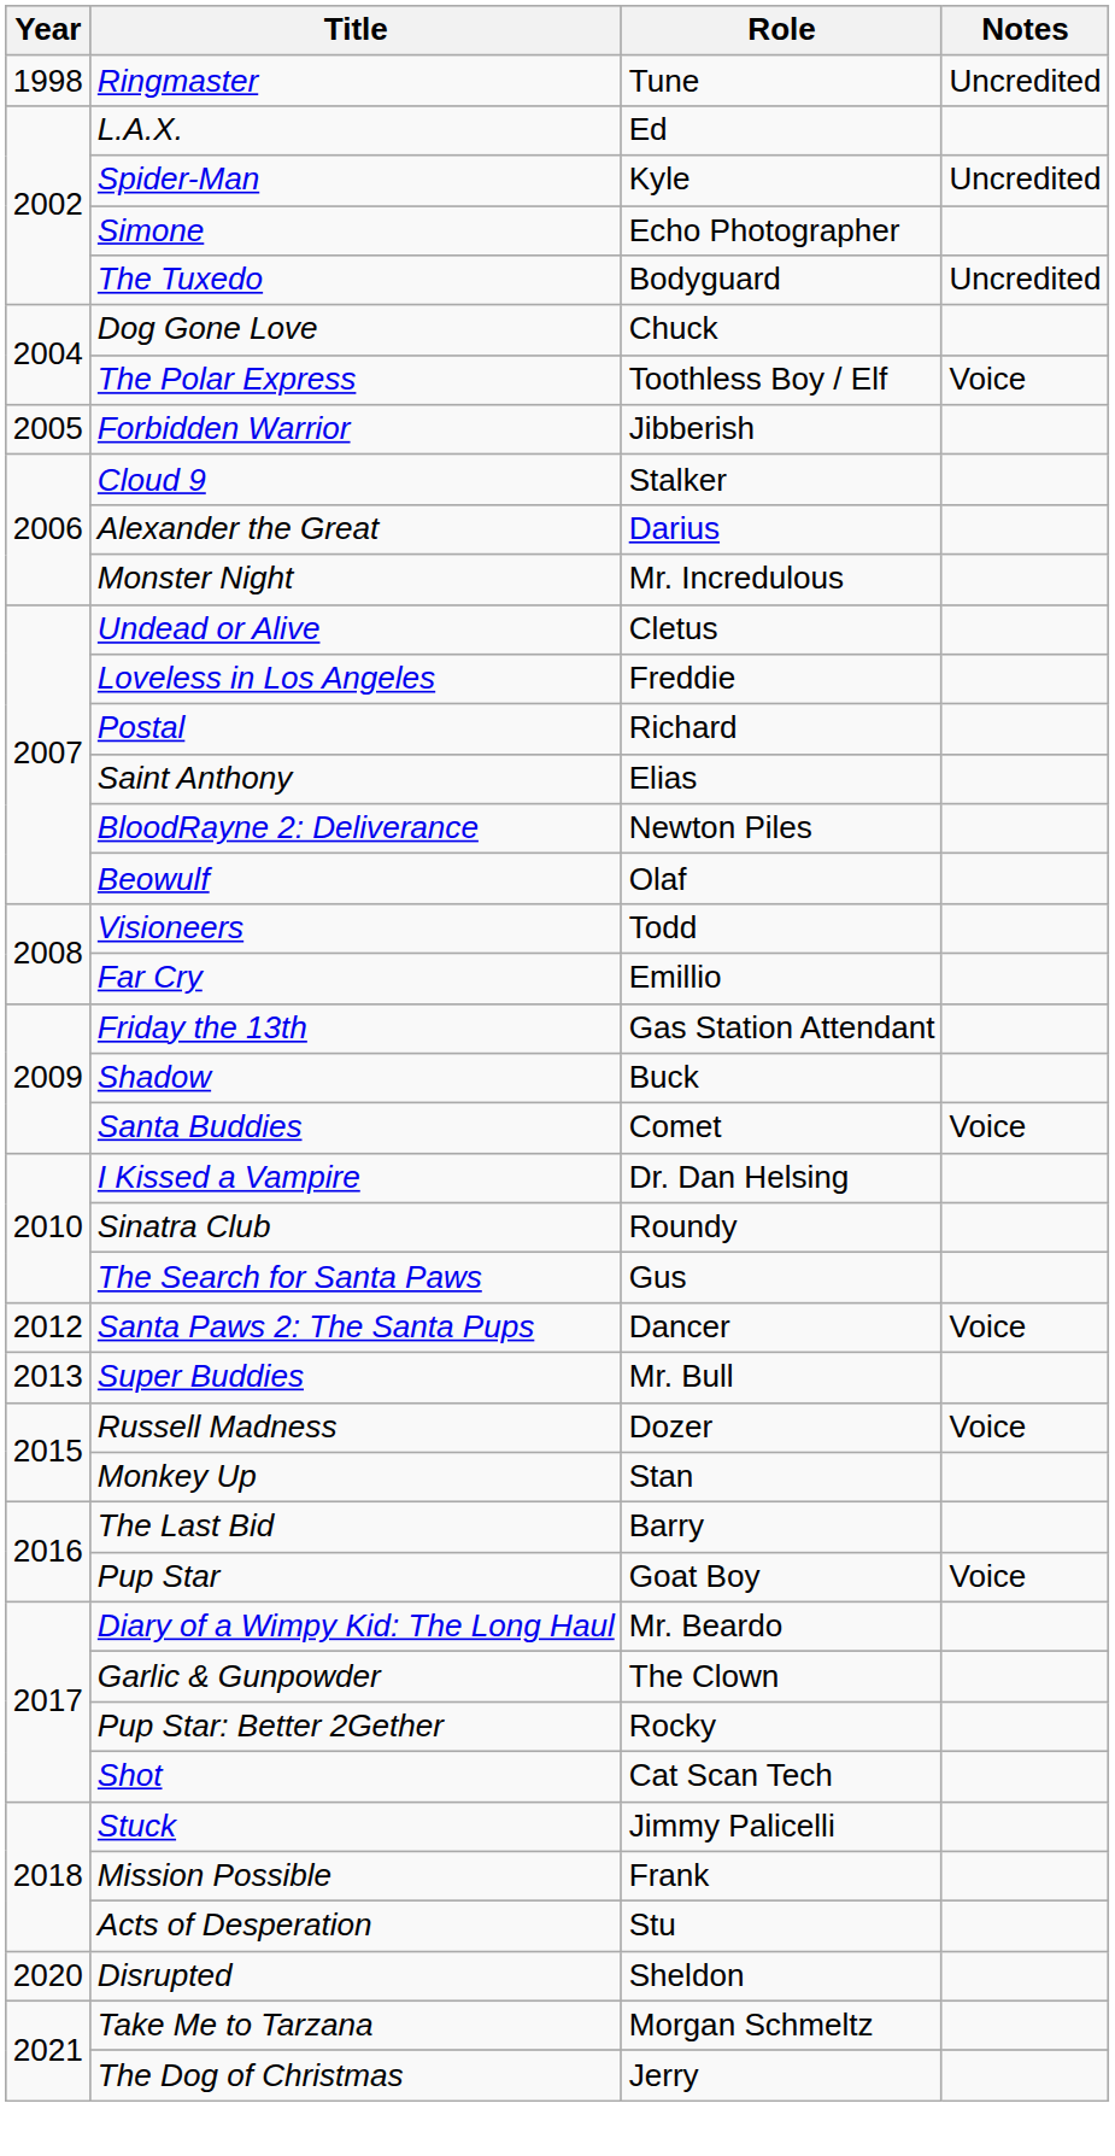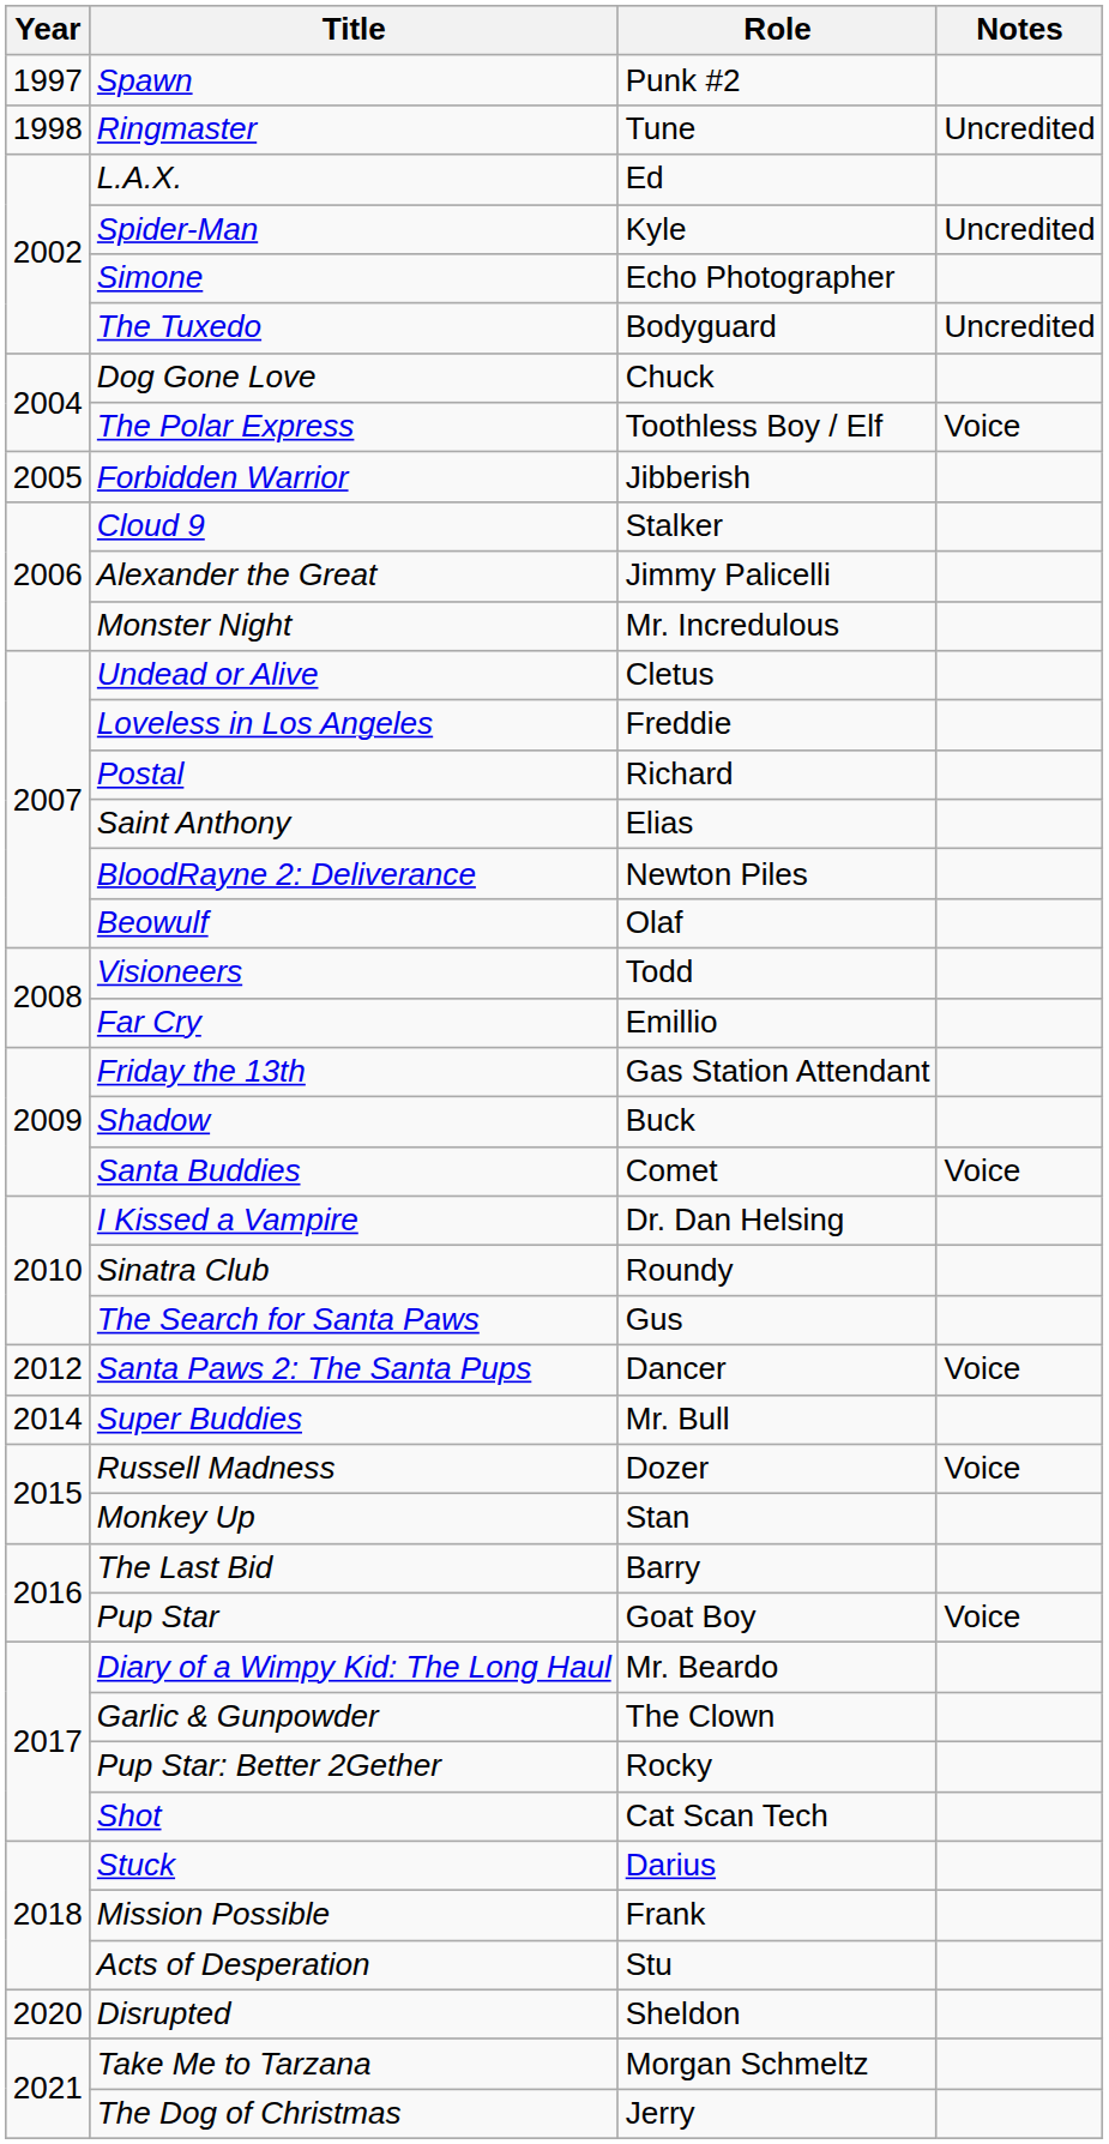+ row: 1997 | Spawn | Punk #2
Alexander the Great | Role: Darius -> Jimmy Palicelli
Super Buddies | Year: 2013 -> 2014
Stuck | Role: Jimmy Palicelli -> Darius
